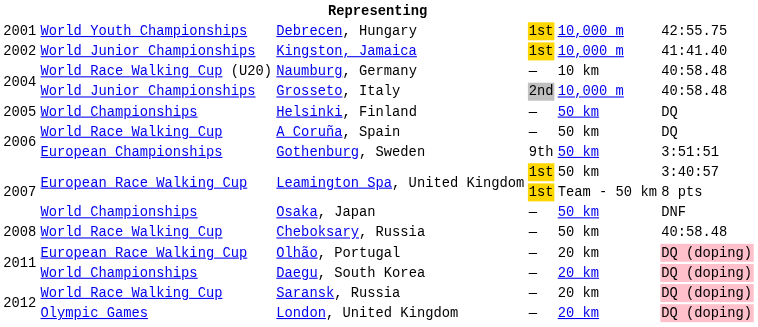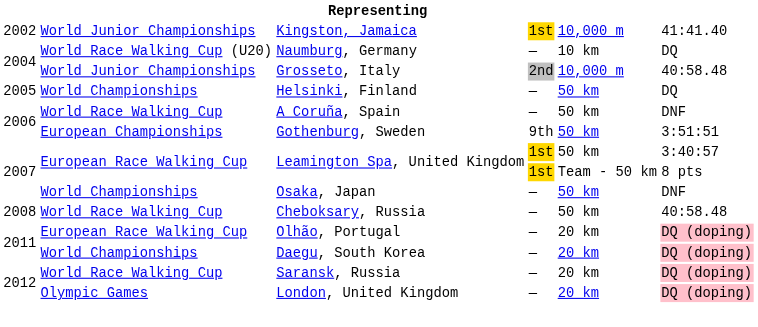- row: 2001 | World Youth Championships | Debrecen, Hungary | 1st | 10,000 m | 42:55.75
Naumburg, Germany | column 6: 40:58.48 -> DQ
A Coruña, Spain | column 6: DQ -> DNF
